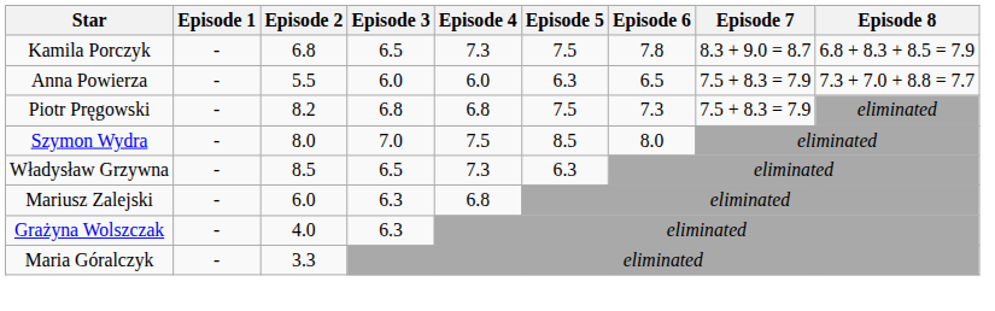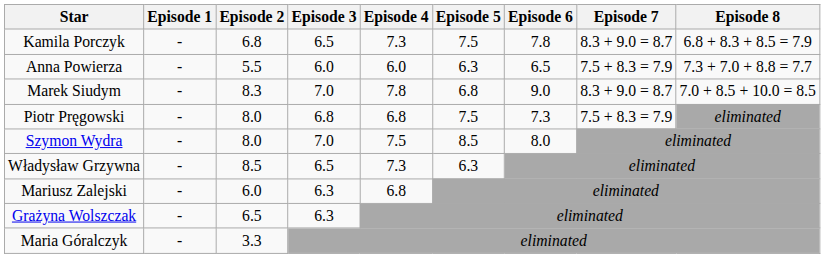+ row: Marek Siudym | - | 8.3 | 7.0 | 7.8 | 6.8 | 9.0 | 8.3 + 9.0 = 8.7 | 7.0 + 8.5 + 10.0 = 8.5
Piotr Pręgowski | Episode 2: 8.2 -> 8.0
Grażyna Wolszczak | Episode 2: 4.0 -> 6.5
